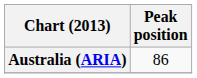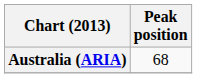Australia (ARIA) | Peak position: 86 -> 68
